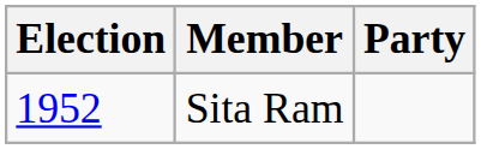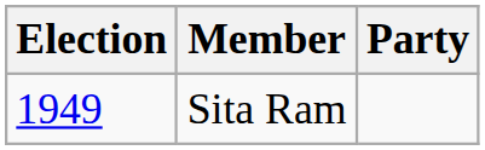Sita Ram | Election: 1952 -> 1949
